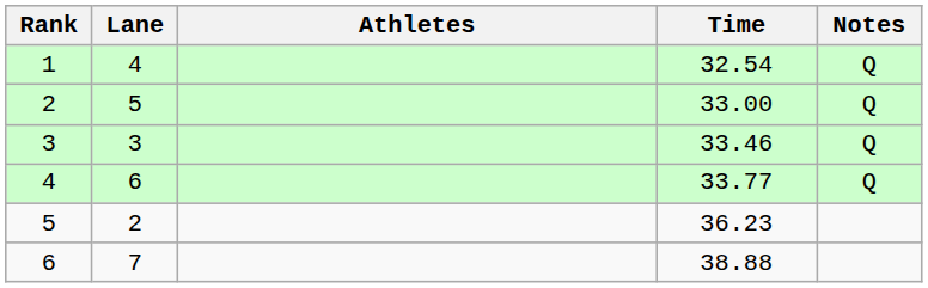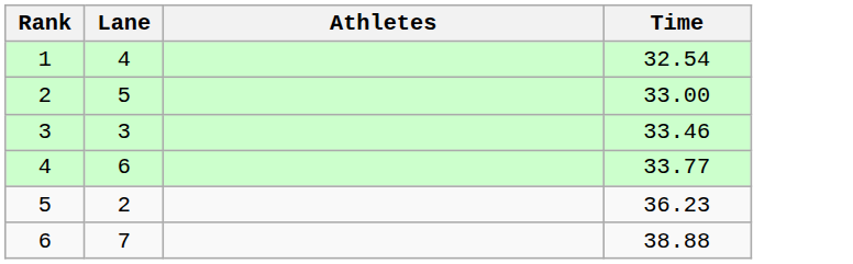- column: Notes | Q | Q | Q | Q
